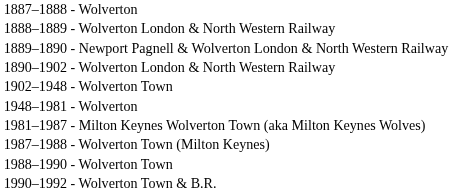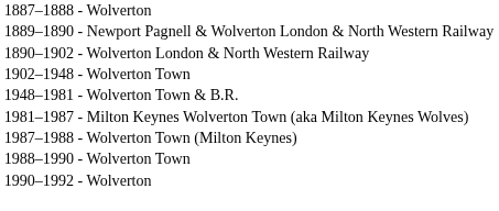- row: 1888–1889 | - Wolverton London & North Western Railway
1948–1981 | column 2: - Wolverton -> - Wolverton Town & B.R.
1990–1992 | column 2: - Wolverton Town & B.R. -> - Wolverton
